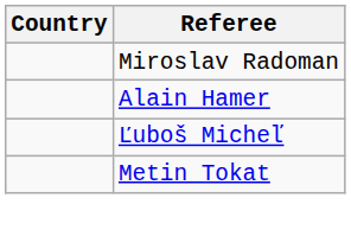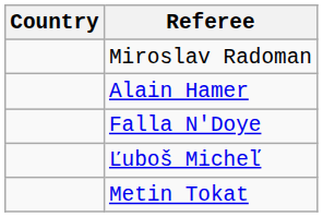+ row: Falla N'Doye
